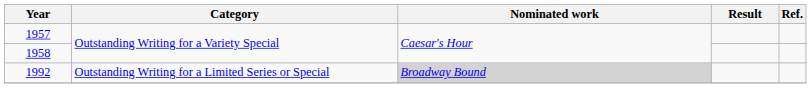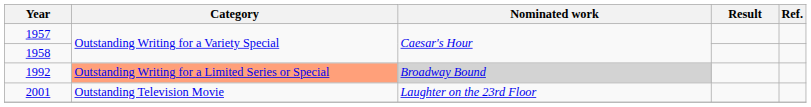1992 | Category: no background -> lightsalmon background
+ row: 2001 | Outstanding Television Movie | Laughter on the 23rd Floor
